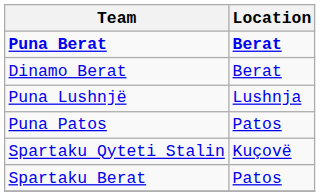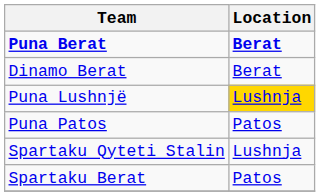Puna Lushnjë | Location: no background -> gold background
Spartaku Qyteti Stalin | Location: Kuçovë -> Lushnja
